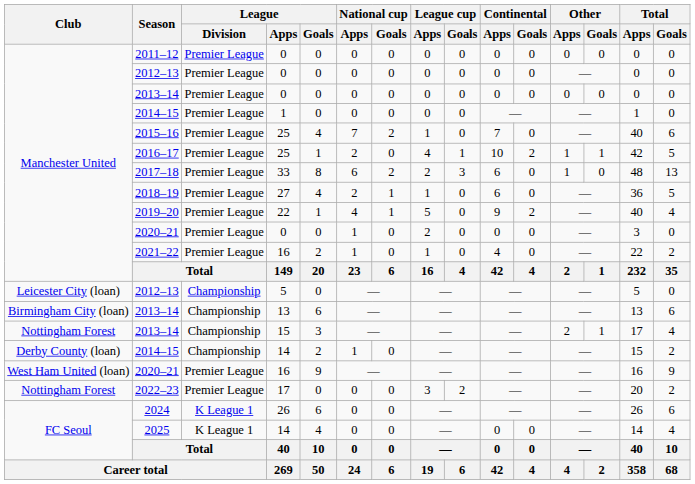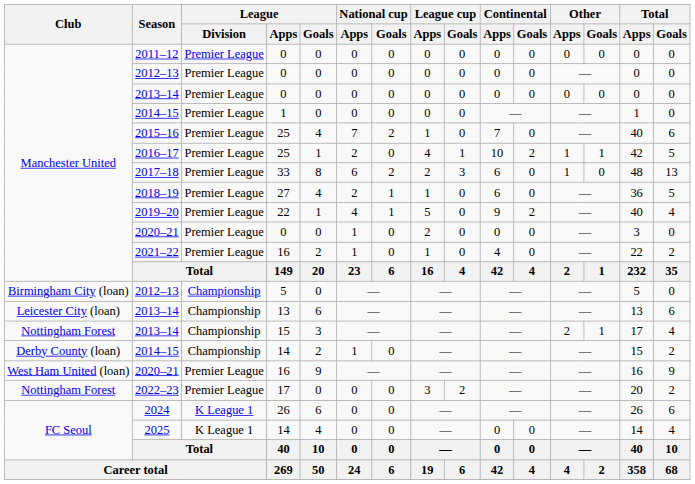2012–13 / 5 | Club: Leicester City (loan) -> Birmingham City (loan)
2013–14 / 13 | Club: Birmingham City (loan) -> Leicester City (loan)
